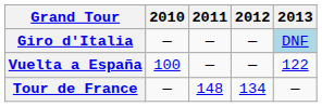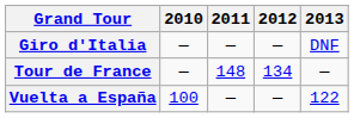Giro d'Italia | 2013: lightblue background -> no background
rows swapped: Tour de France <-> Vuelta a España
